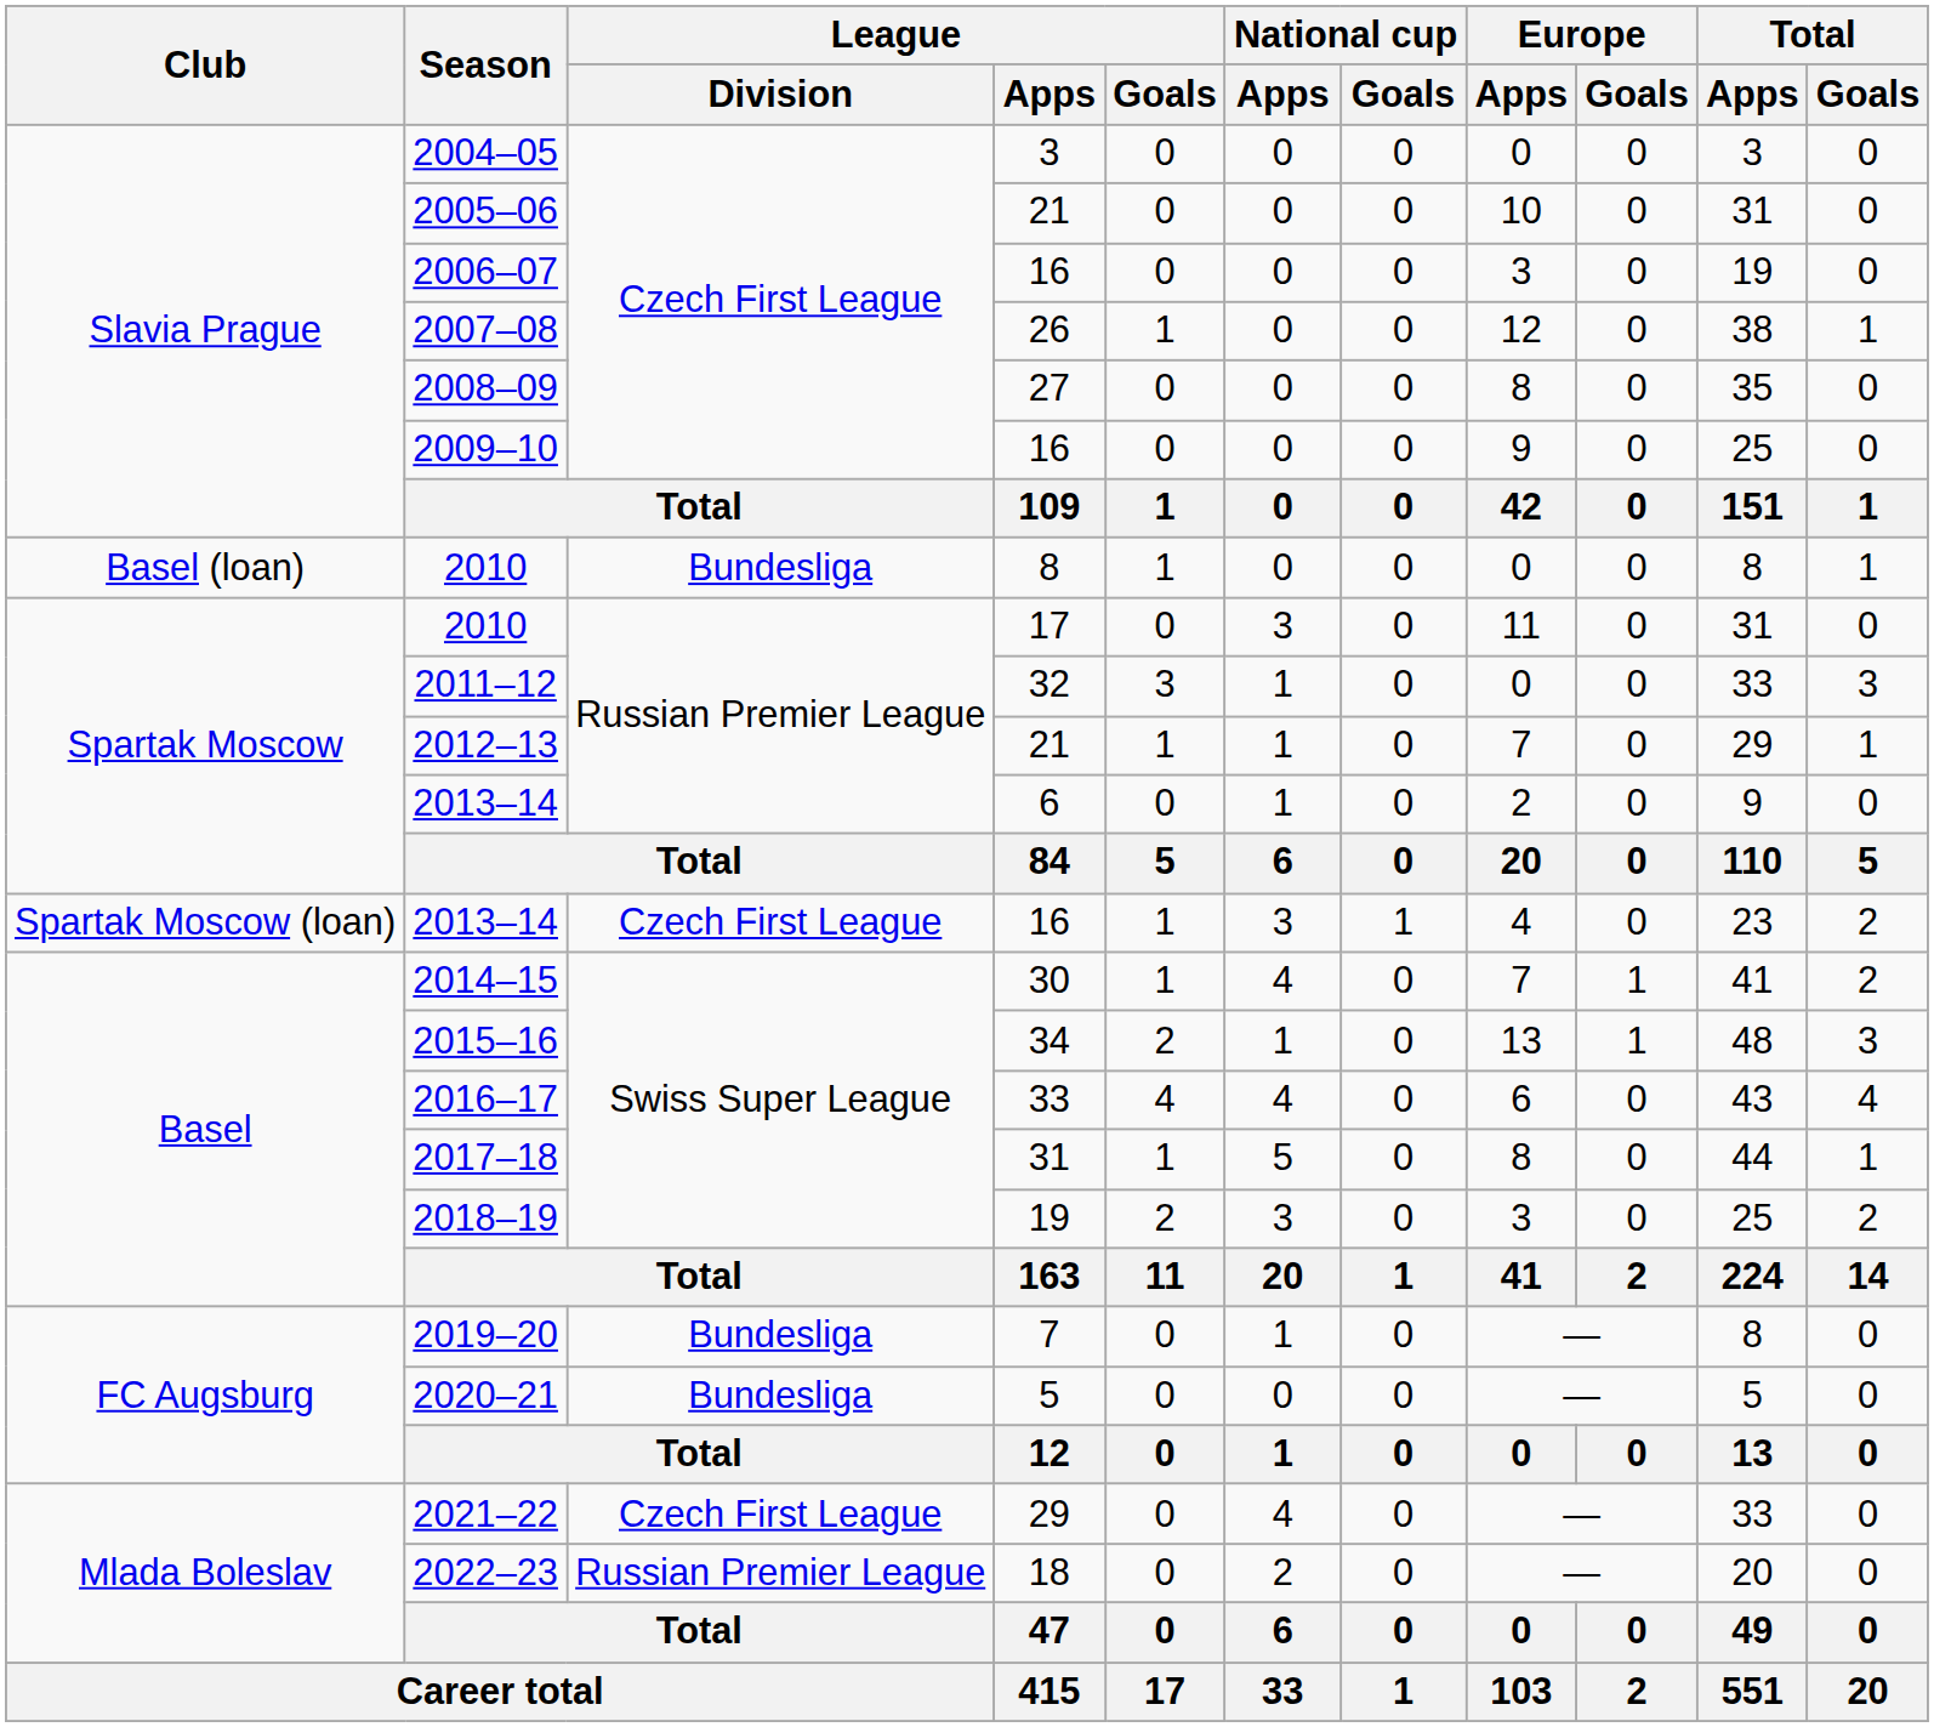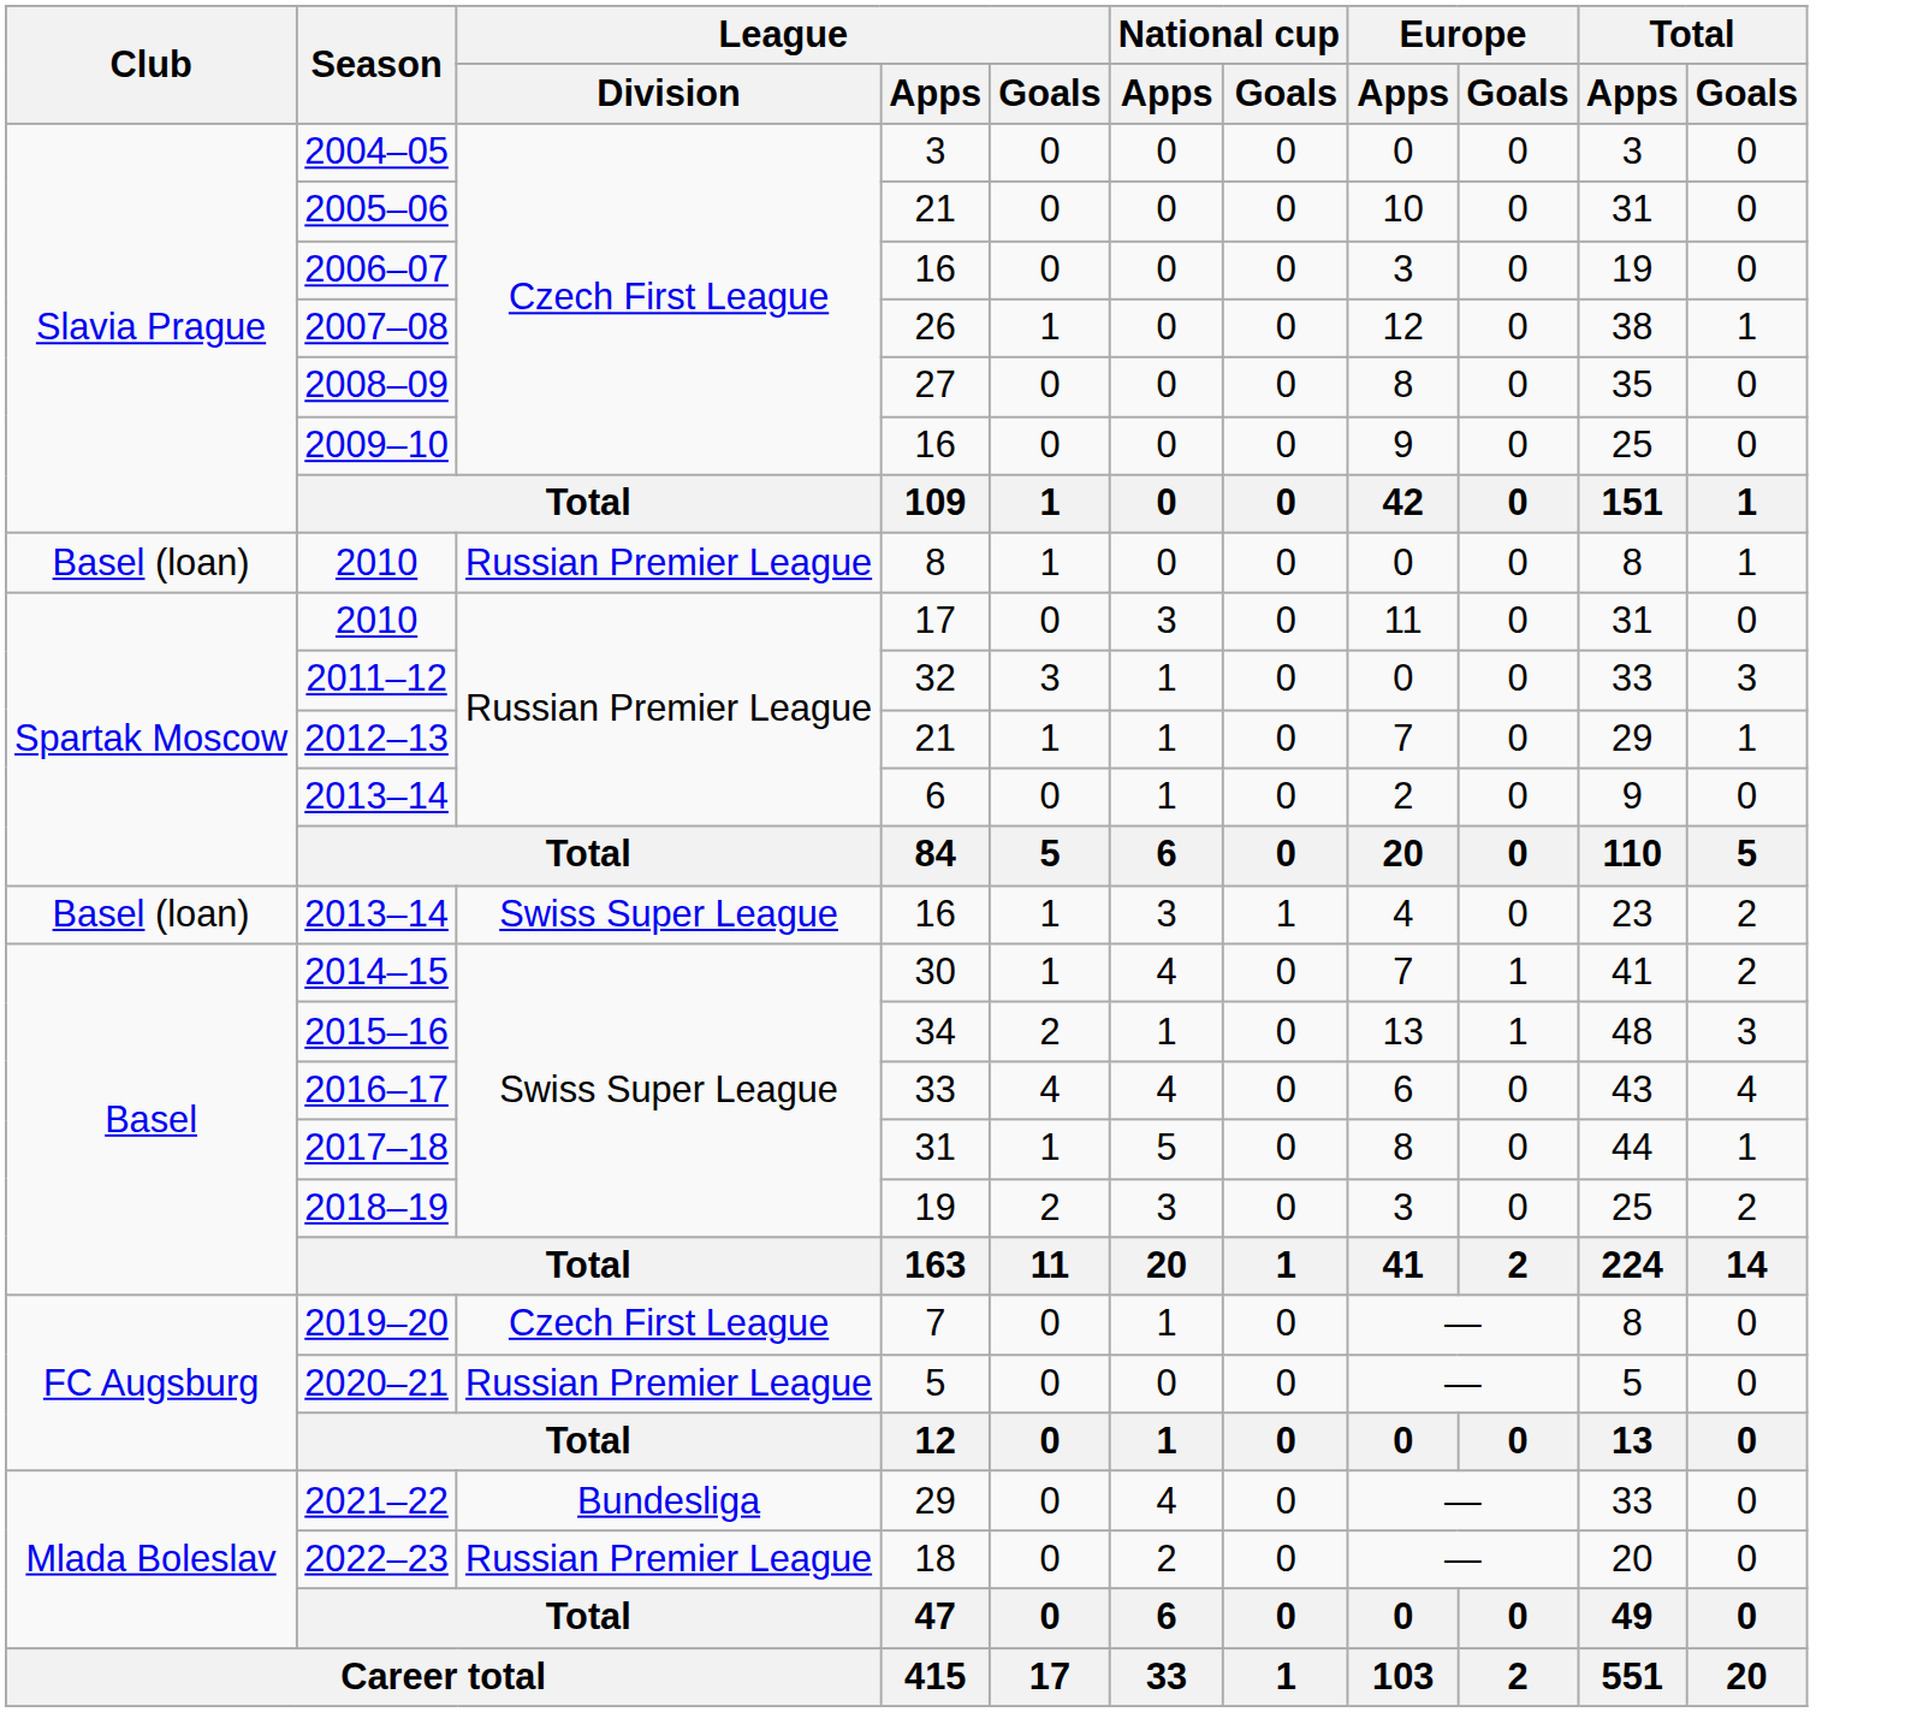2010 / 8 | League / Division: Bundesliga -> Russian Premier League
2013–14 / 16 | Club: Spartak Moscow (loan) -> Basel (loan)
2013–14 / 16 | League / Division: Czech First League -> Swiss Super League
2019–20 | League / Division: Bundesliga -> Czech First League
2020–21 | League / Division: Bundesliga -> Russian Premier League
2021–22 | League / Division: Czech First League -> Bundesliga
